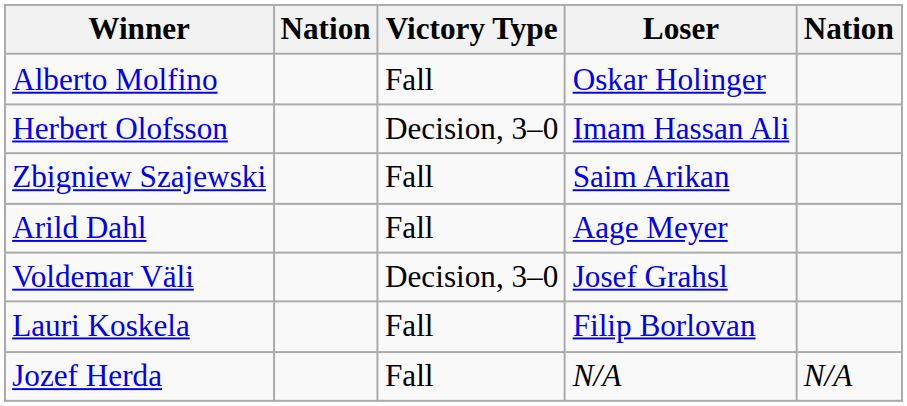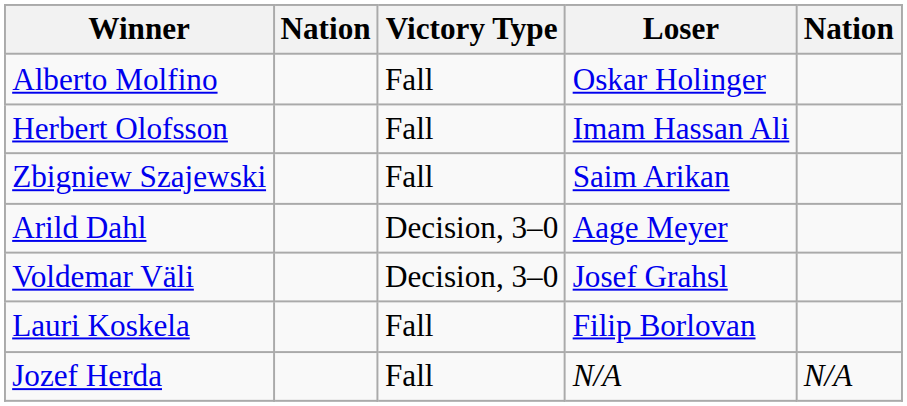Herbert Olofsson | Victory Type: Decision, 3–0 -> Fall
Arild Dahl | Victory Type: Fall -> Decision, 3–0
